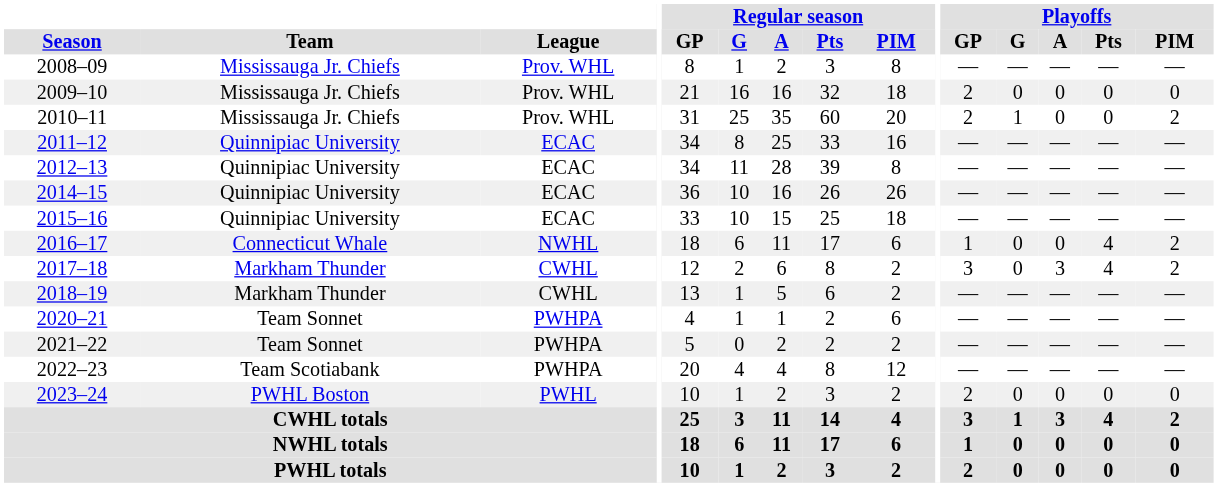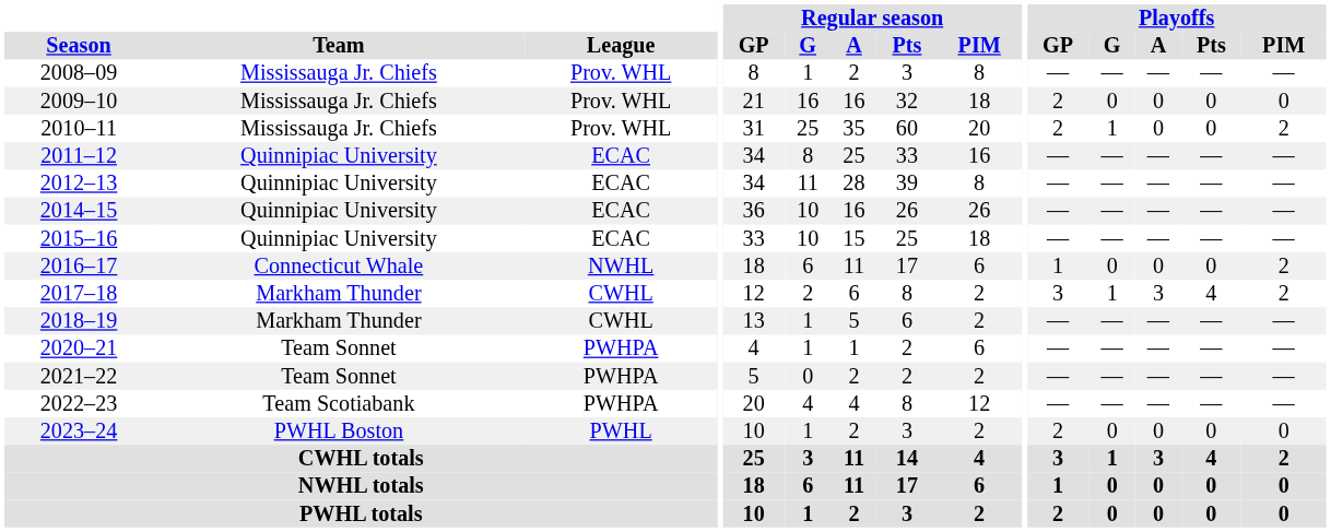2016–17 | Playoffs / Pts: 4 -> 0
2017–18 | Playoffs / G: 0 -> 1
